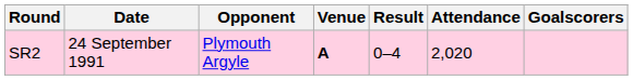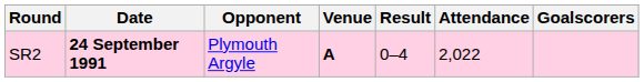SR2 | Date: normal -> bold
SR2 | Attendance: 2,020 -> 2,022
